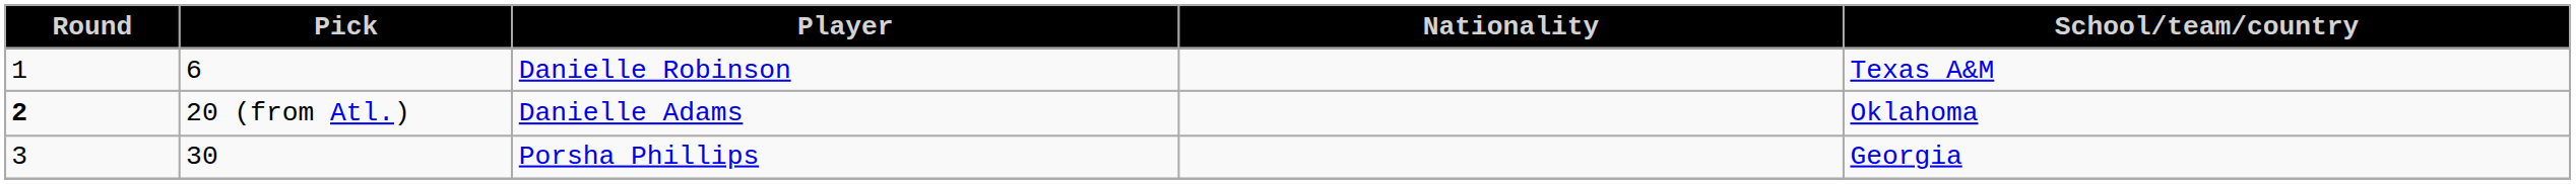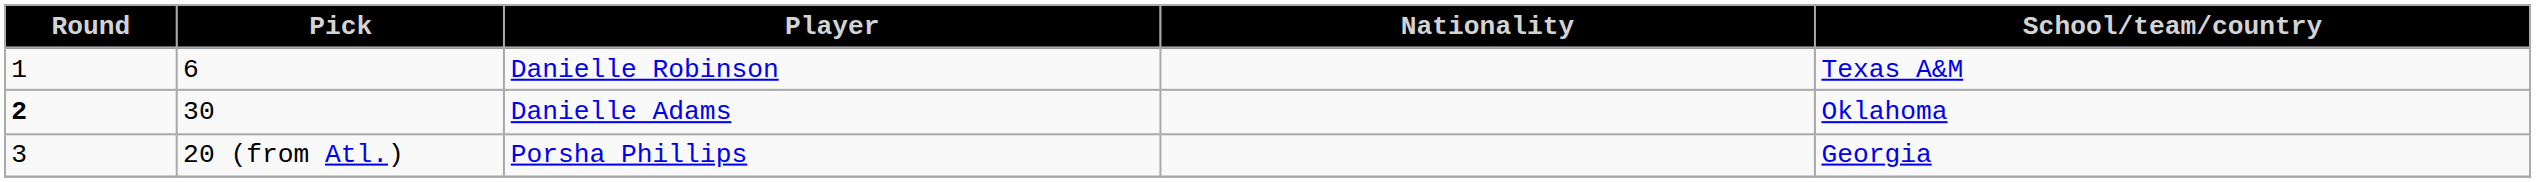Danielle Adams | Pick: 20 (from Atl.) -> 30
Porsha Phillips | Pick: 30 -> 20 (from Atl.)
